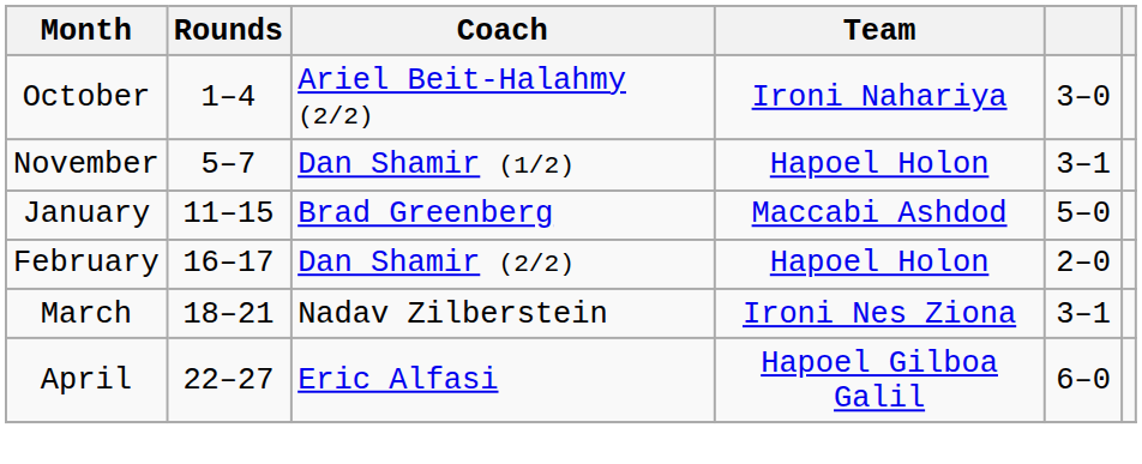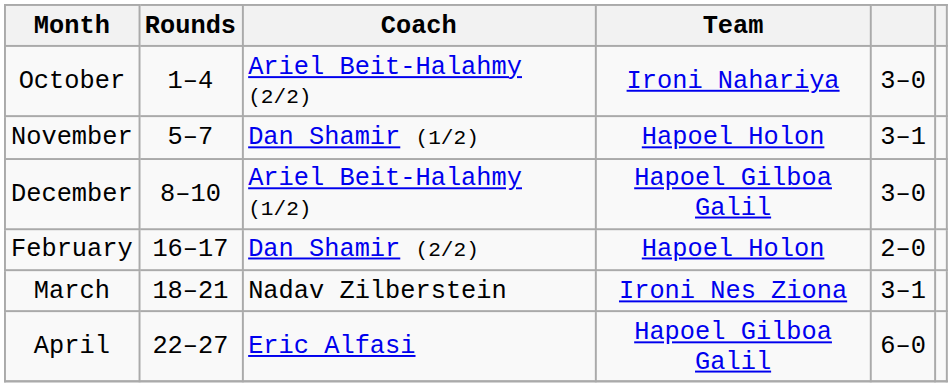+ row: December | 8–10 | Ariel Beit-Halahmy (1/2) | Hapoel Gilboa Galil | 3–0
- row: January | 11–15 | Brad Greenberg | Maccabi Ashdod | 5–0
